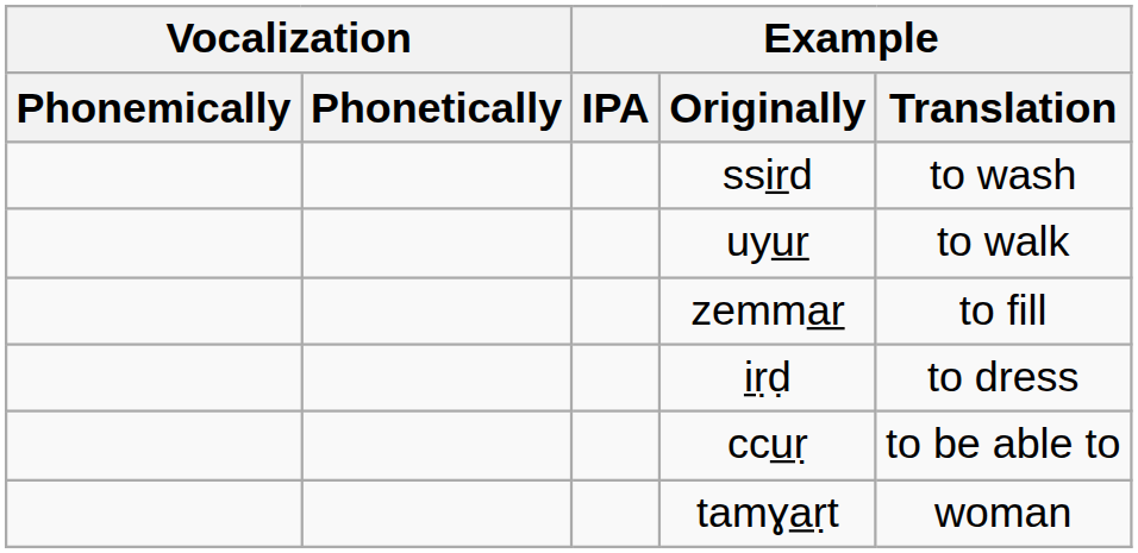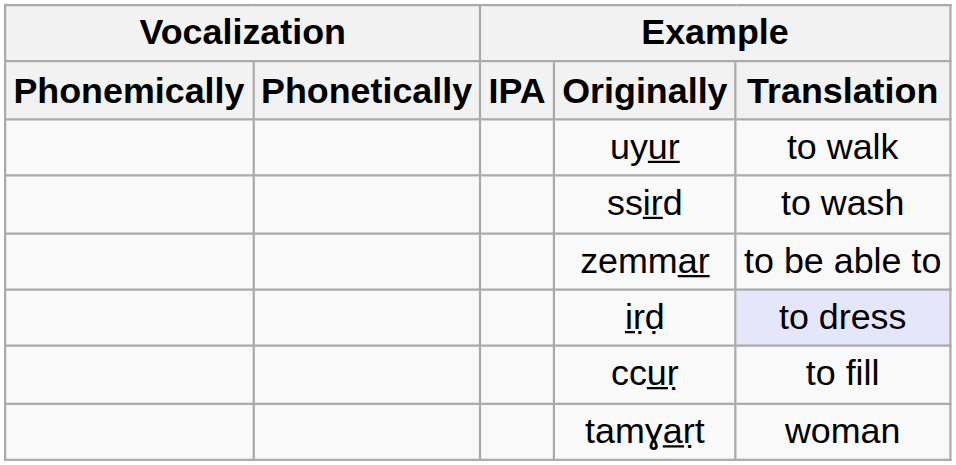rows swapped: ssird <-> uyur
zemmar | Example / Translation: to fill -> to be able to
iṛḍ | Example / Translation: no background -> lavender background
ccuṛ | Example / Translation: to be able to -> to fill
